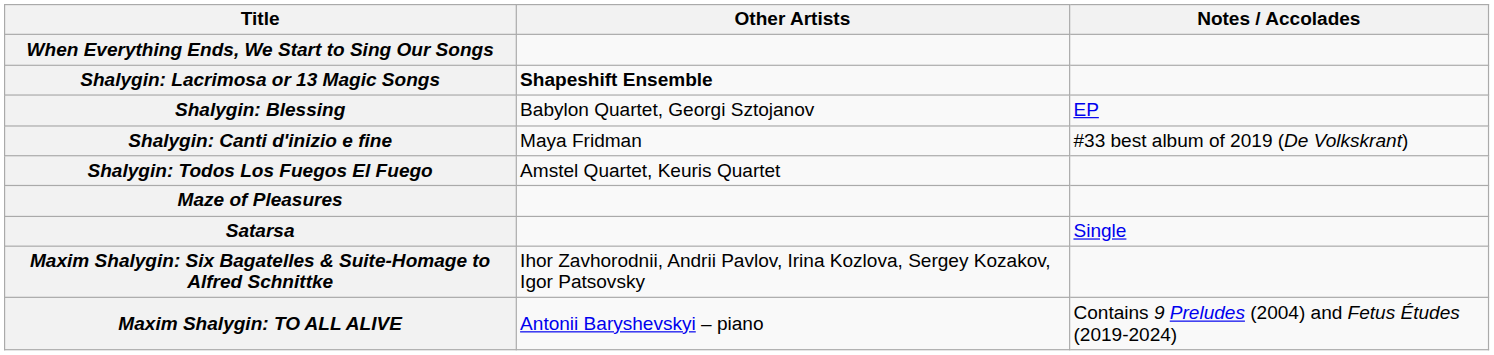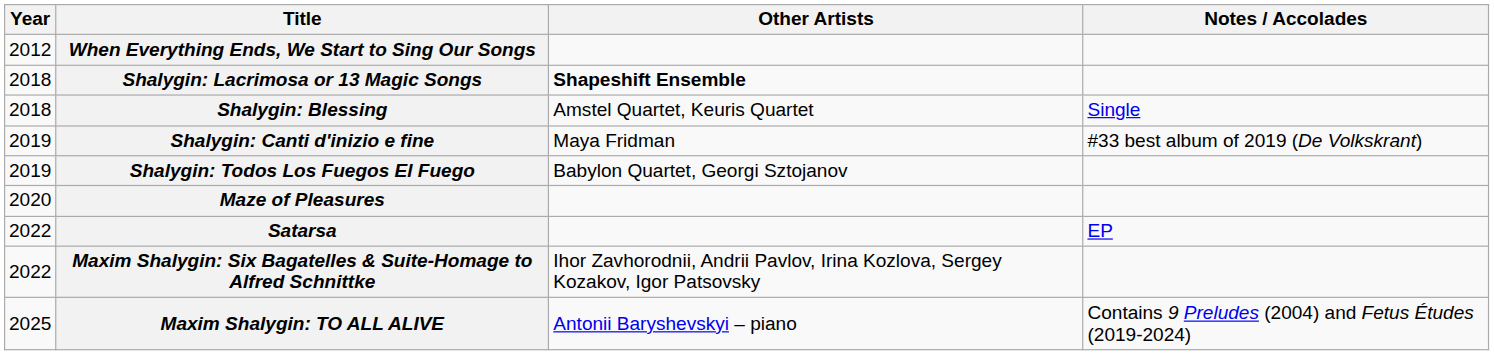+ column: Year | 2012 | 2018 | 2018 | 2019 | 2019 | 2020 | 2022 | 2022 | 2025
Shalygin: Blessing | Other Artists: Babylon Quartet, Georgi Sztojanov -> Amstel Quartet, Keuris Quartet
Shalygin: Blessing | Notes / Accolades: EP -> Single
Shalygin: Todos Los Fuegos El Fuego | Other Artists: Amstel Quartet, Keuris Quartet -> Babylon Quartet, Georgi Sztojanov
Satarsa | Notes / Accolades: Single -> EP
